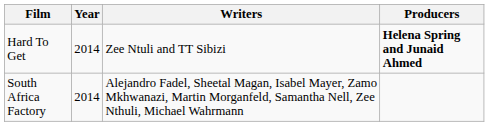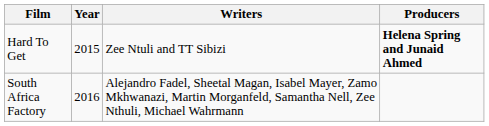Hard To Get | Year: 2014 -> 2015
South Africa Factory | Year: 2014 -> 2016
